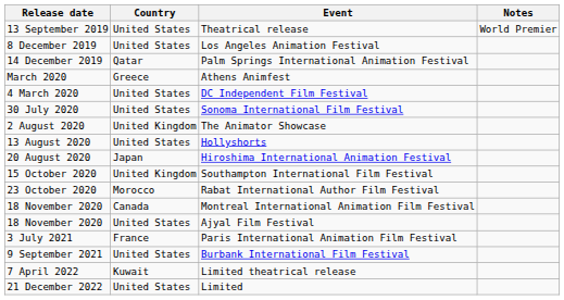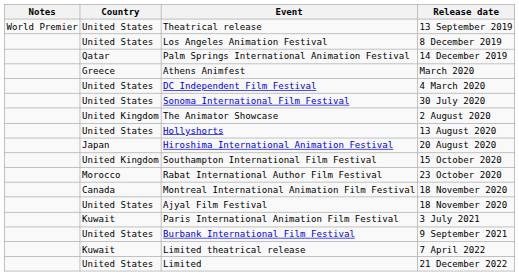columns swapped: Release date <-> Notes
Paris International Animation Film Festival | Country: France -> Kuwait
